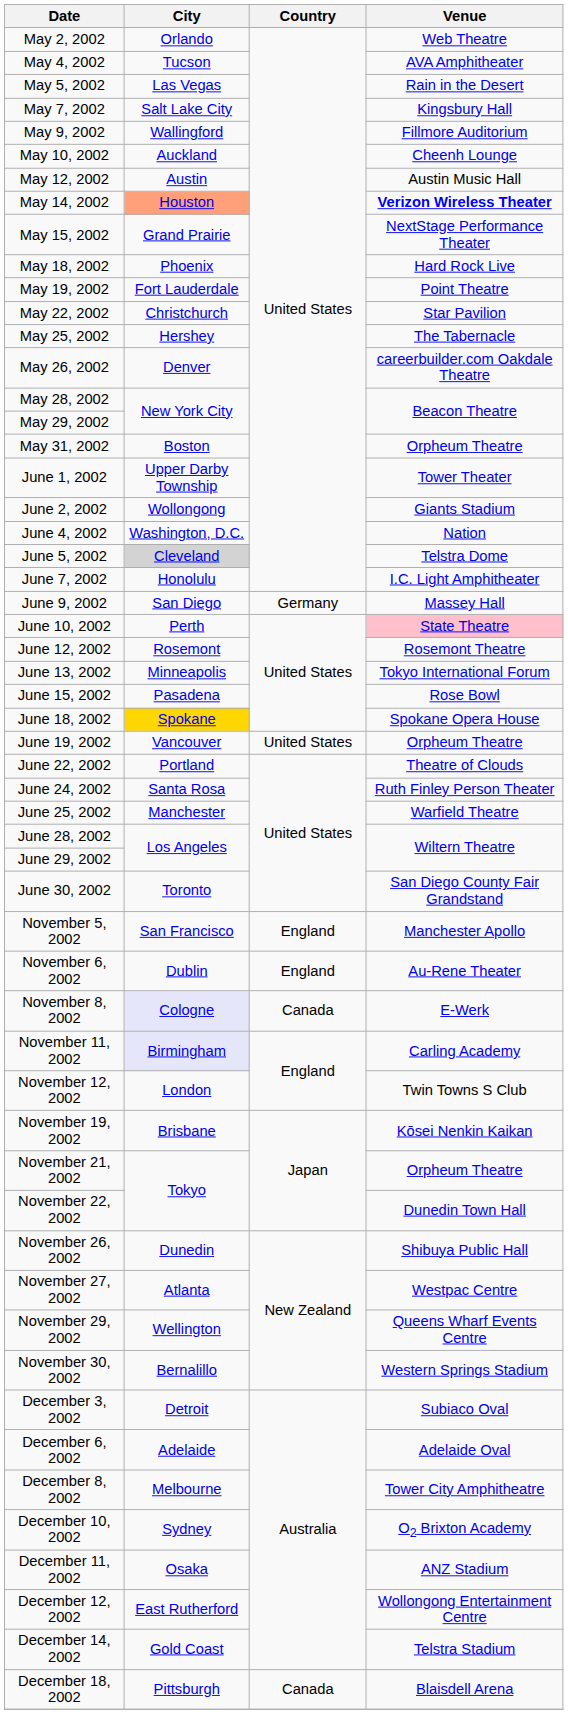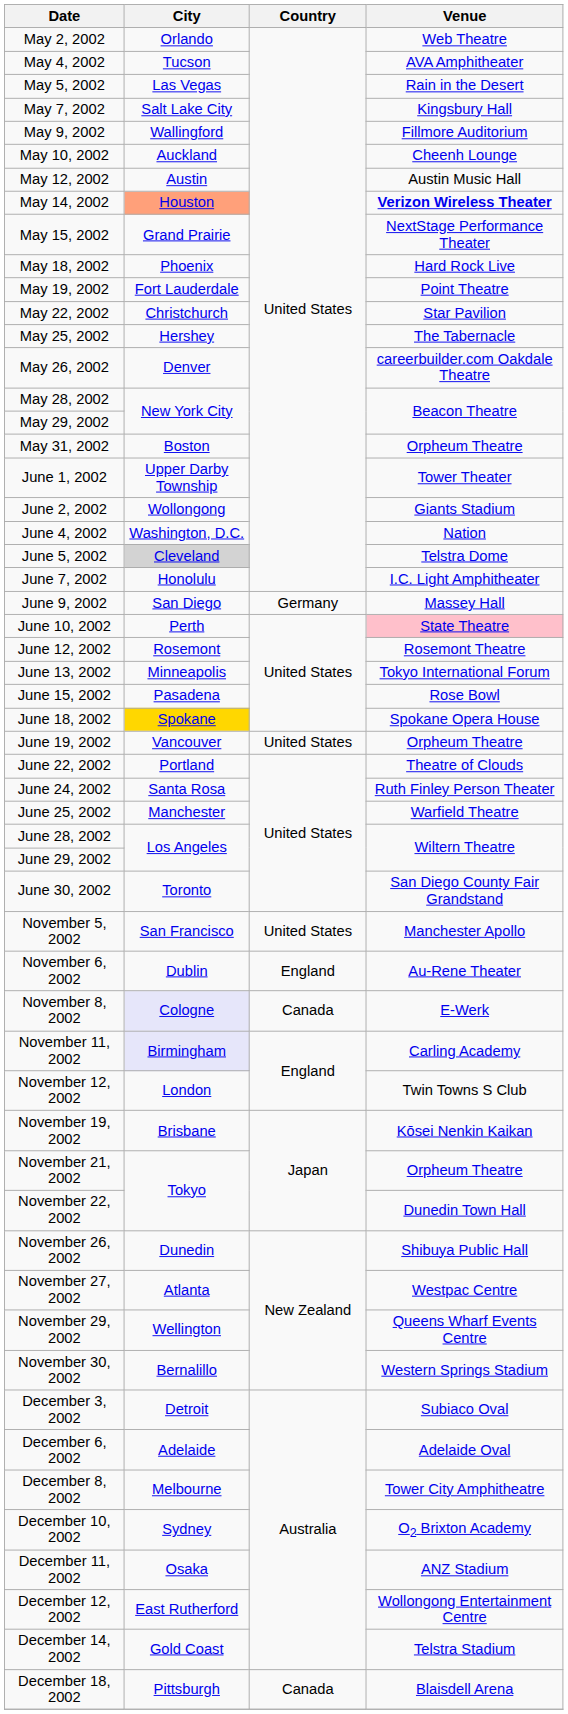November 5, 2002 | Country: England -> United States
